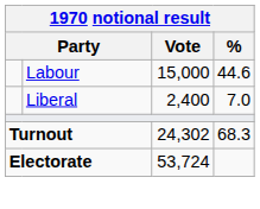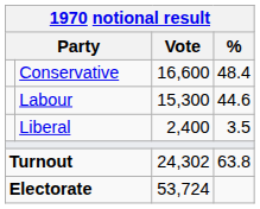+ row: Conservative | 16,600 | 48.4
Labour | Vote: 15,000 -> 15,300
Liberal | %: 7.0 -> 3.5
Turnout | %: 68.3 -> 63.8
